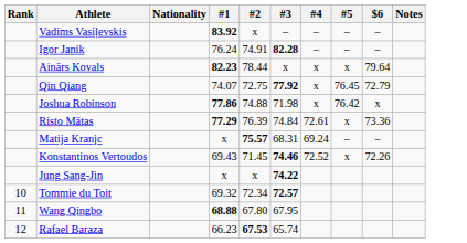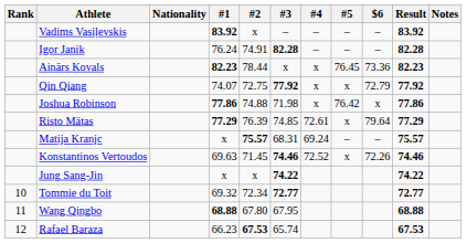+ column: Result | 83.92 | 82.28 | 82.23 | 77.92 | 77.86 | 77.29 | 75.57 | 74.46 | 74.22 | 72.77 | 68.88 | 67.53
Ainārs Kovals | #5: x -> 76.45
Ainārs Kovals | $6: 79.64 -> 73.36
Qin Qiang | #5: 76.45 -> x
Risto Mätas | #3: 74.84 -> 74.85
Risto Mätas | $6: 73.36 -> 79.64
Konstantinos Vertoudos | #1: 69.43 -> 69.63
Tommie du Toit | #3: 72.57 -> 72.77
